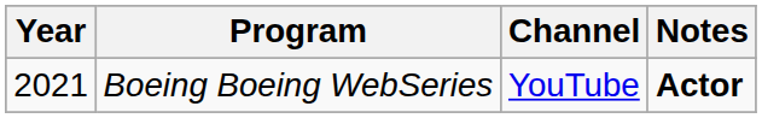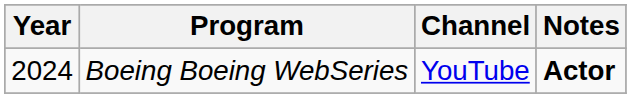Boeing Boeing WebSeries | Year: 2021 -> 2024
